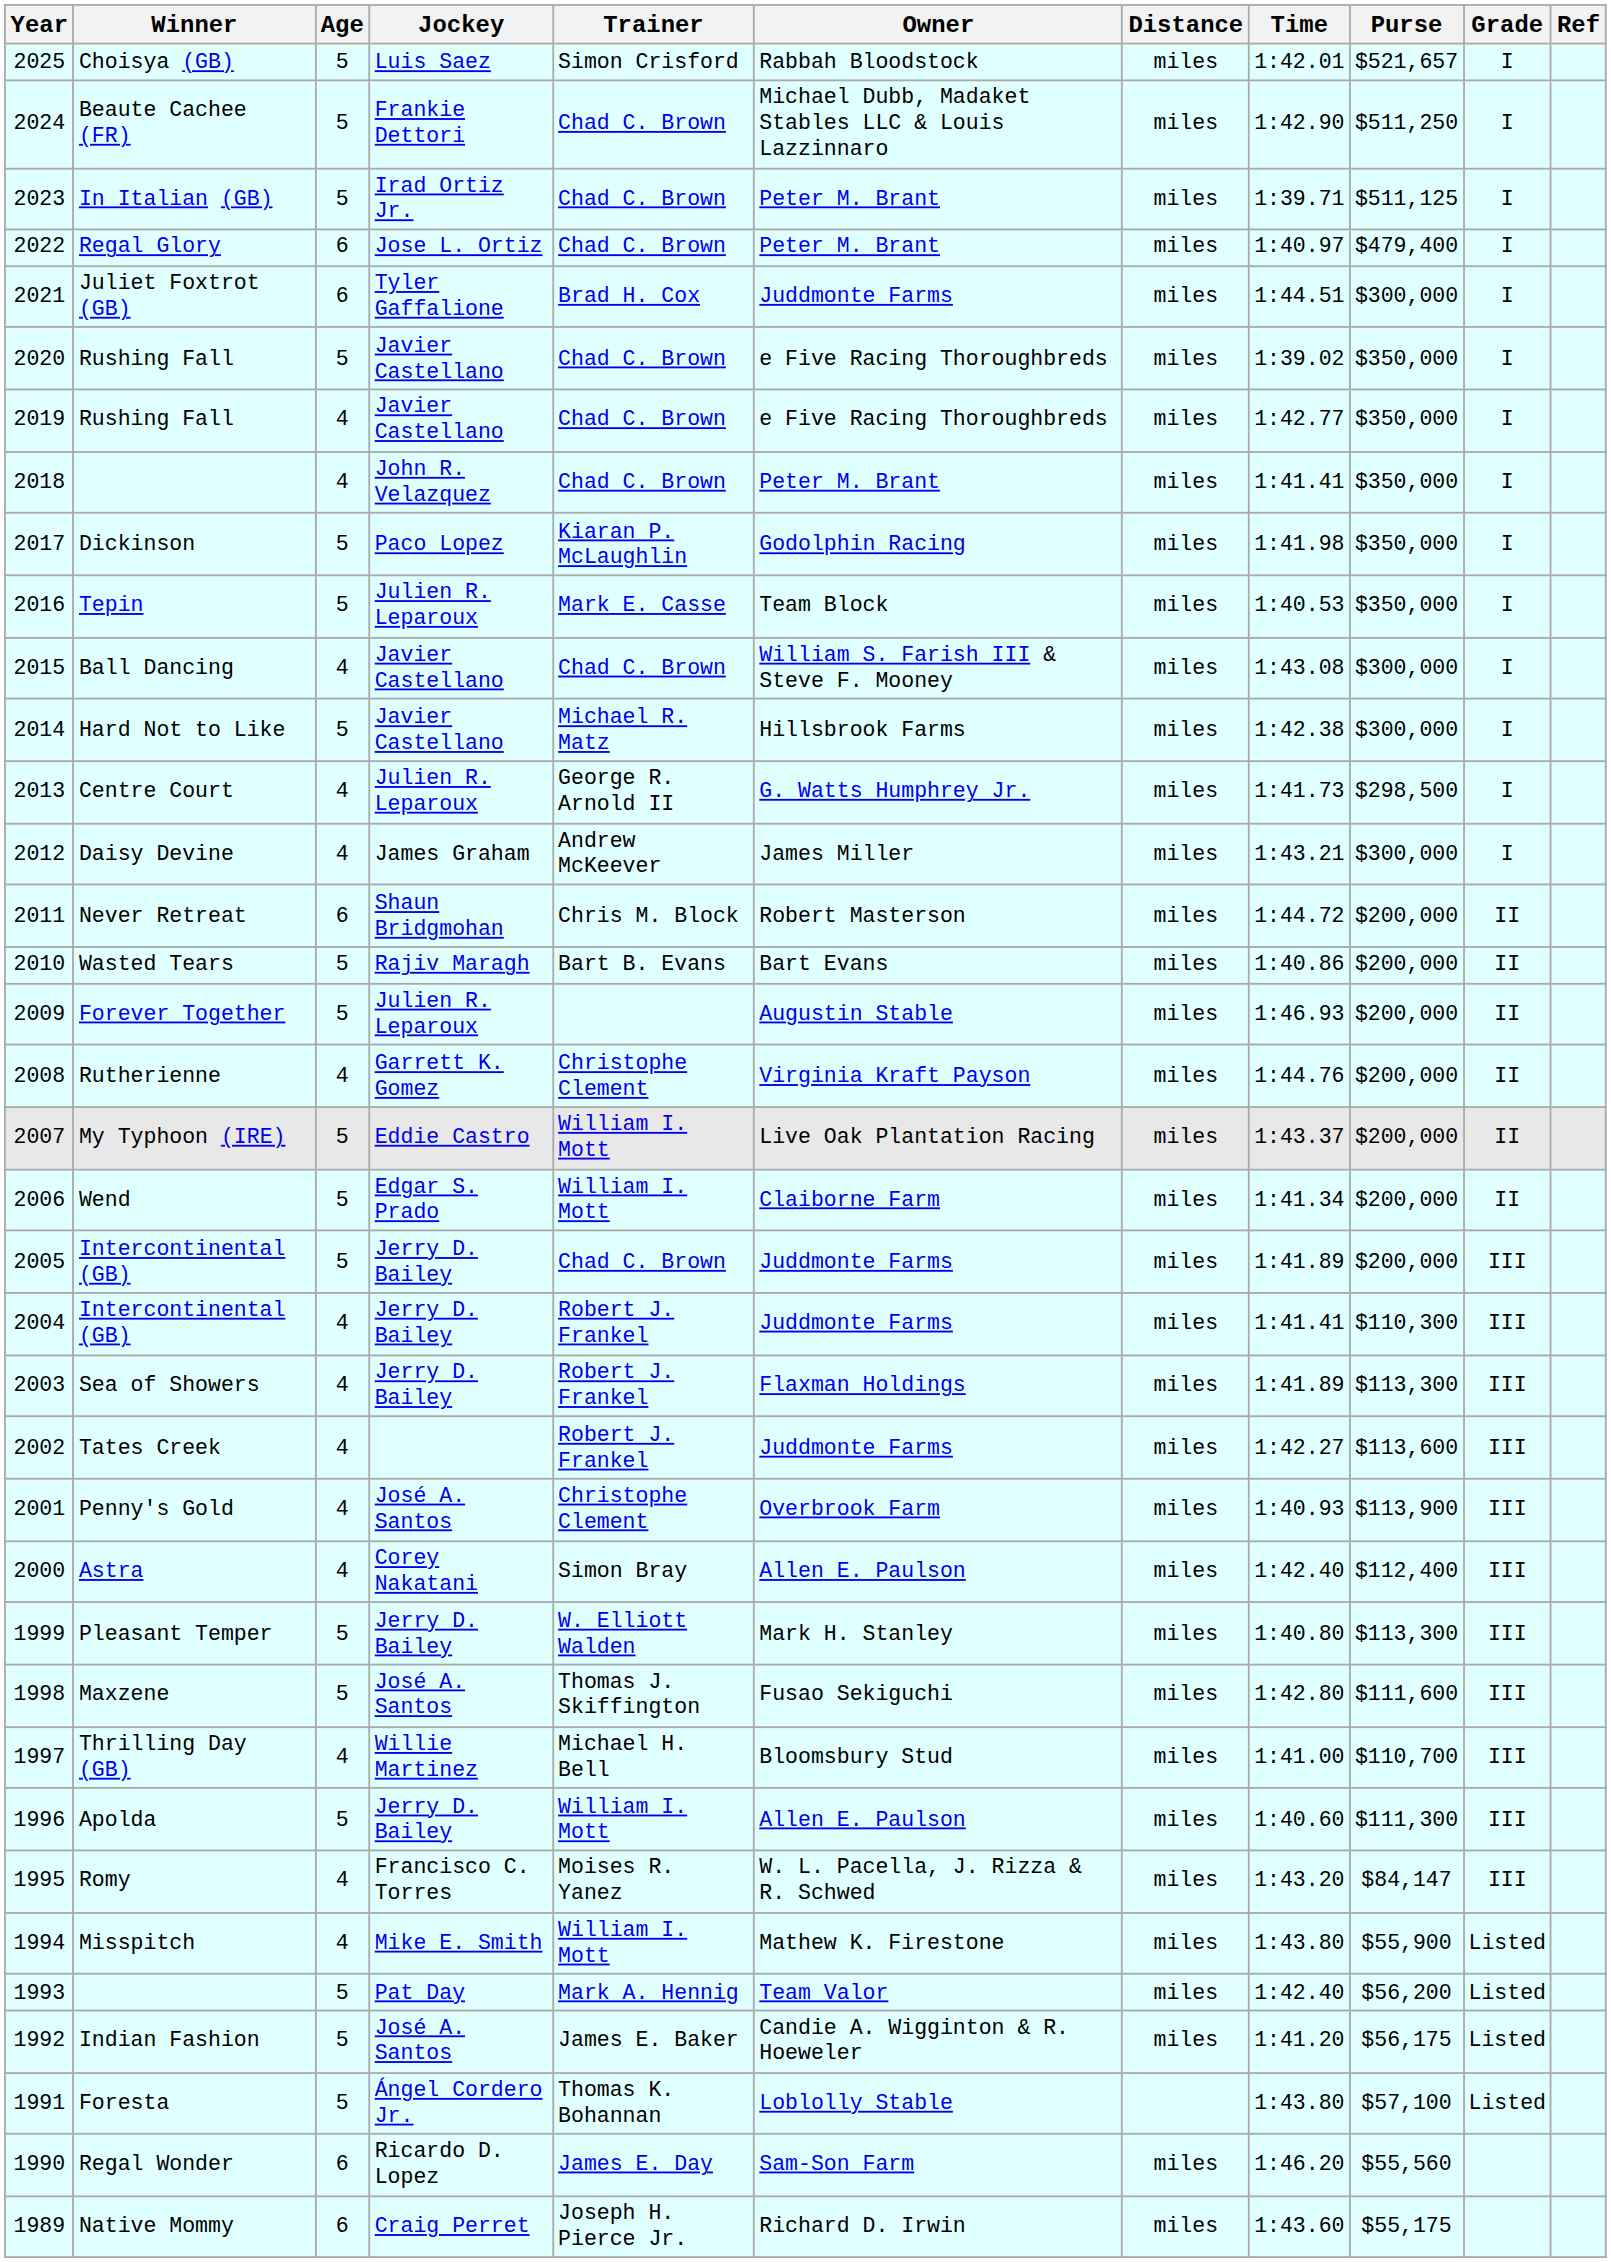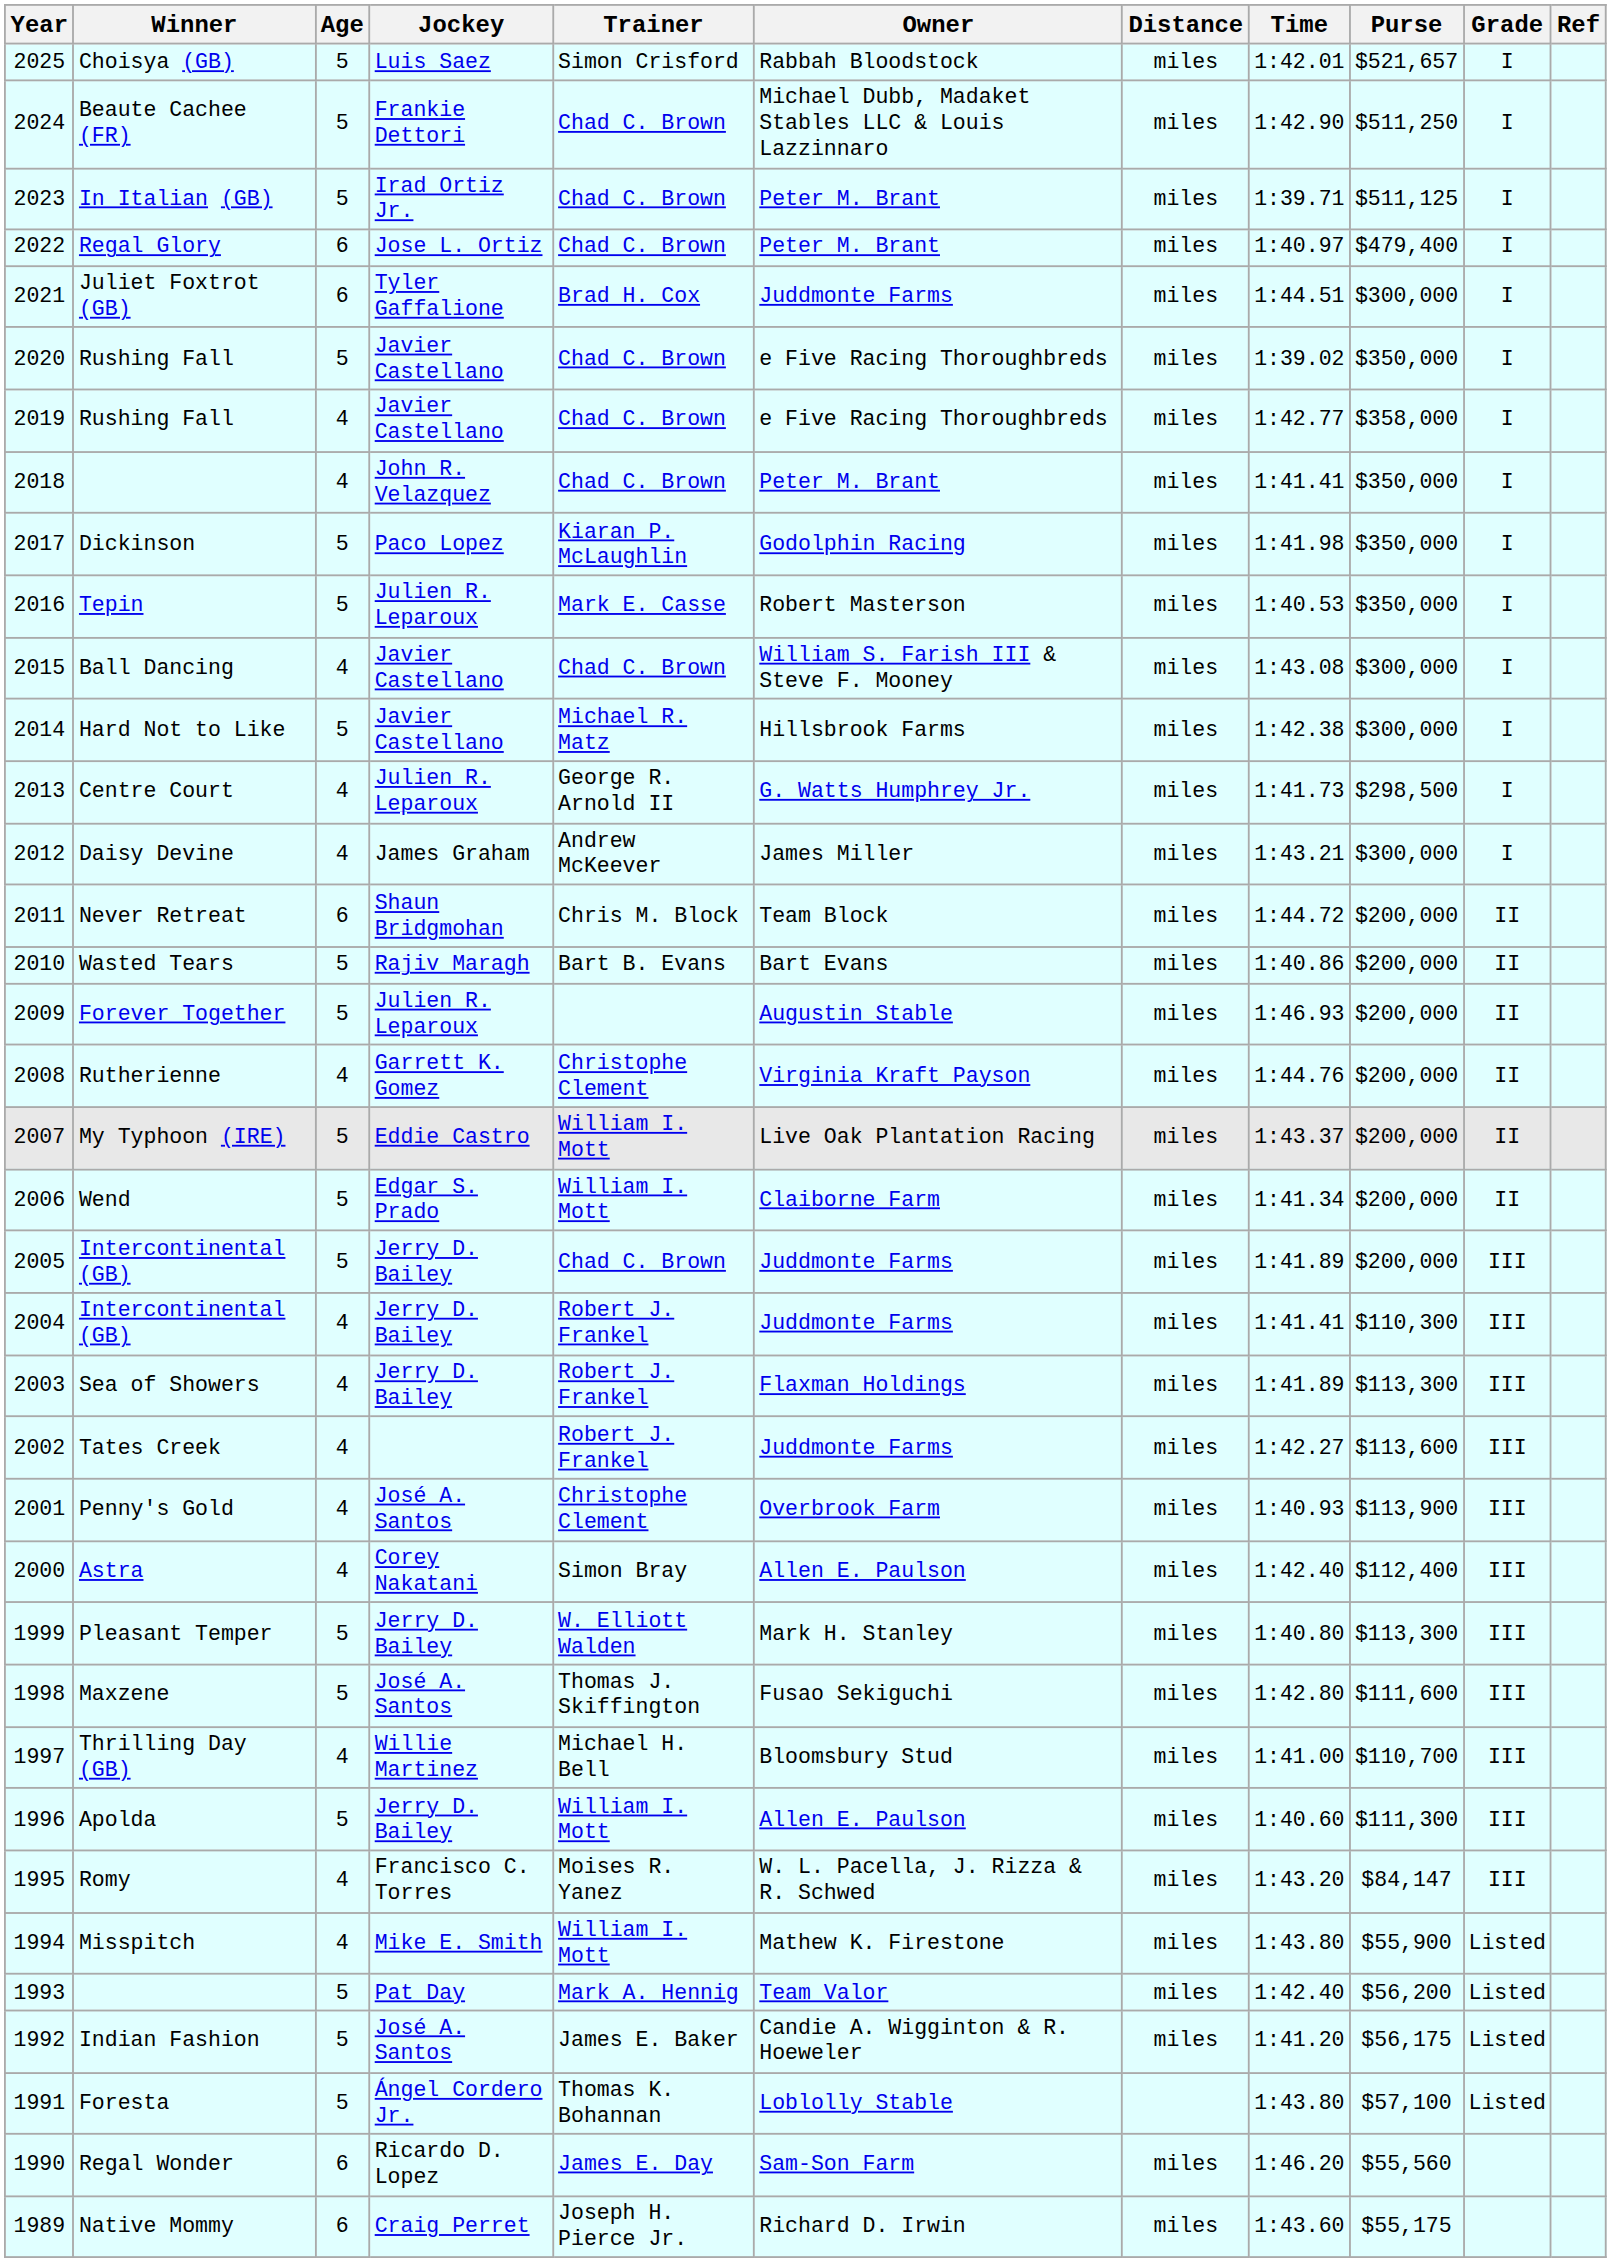2019 / Rushing Fall | Purse: $350,000 -> $358,000
Tepin | Owner: Team Block -> Robert Masterson
Never Retreat | Owner: Robert Masterson -> Team Block
